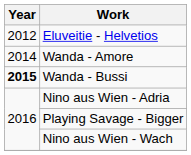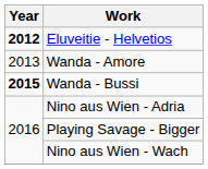Eluveitie - Helvetios | Year: normal -> bold
Wanda - Amore | Year: 2014 -> 2013
